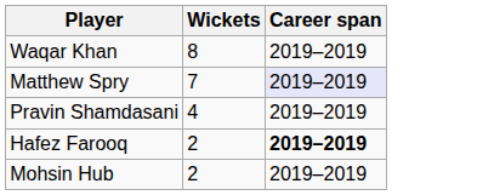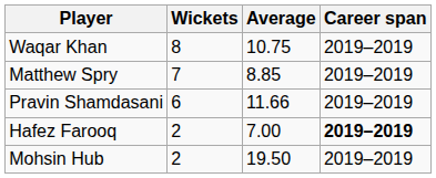+ column: Average | 10.75 | 8.85 | 11.66 | 7.00 | 19.50
Matthew Spry | Career span: lavender background -> no background
Pravin Shamdasani | Wickets: 4 -> 6
